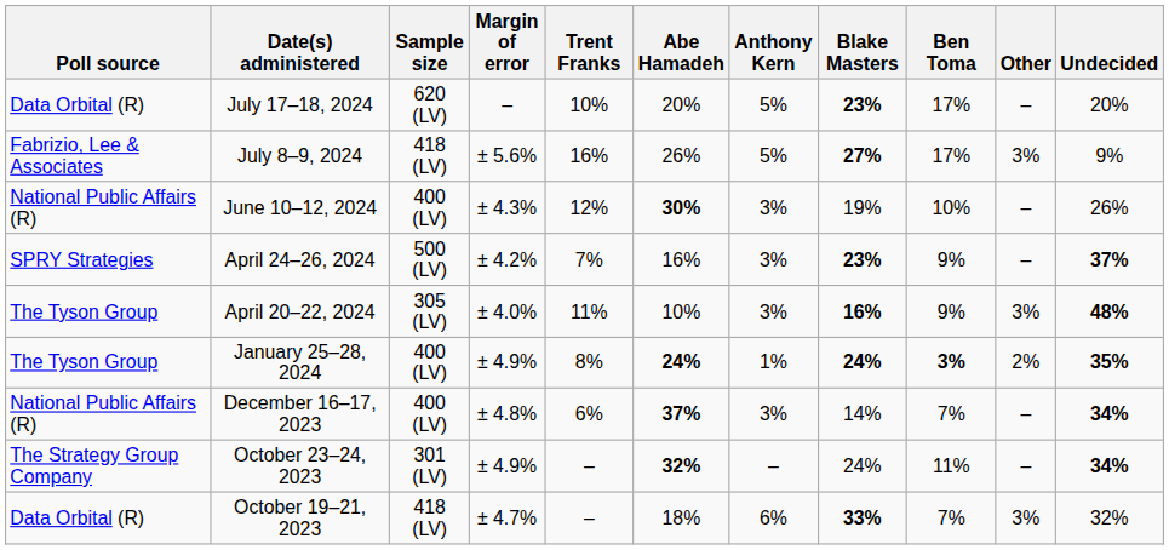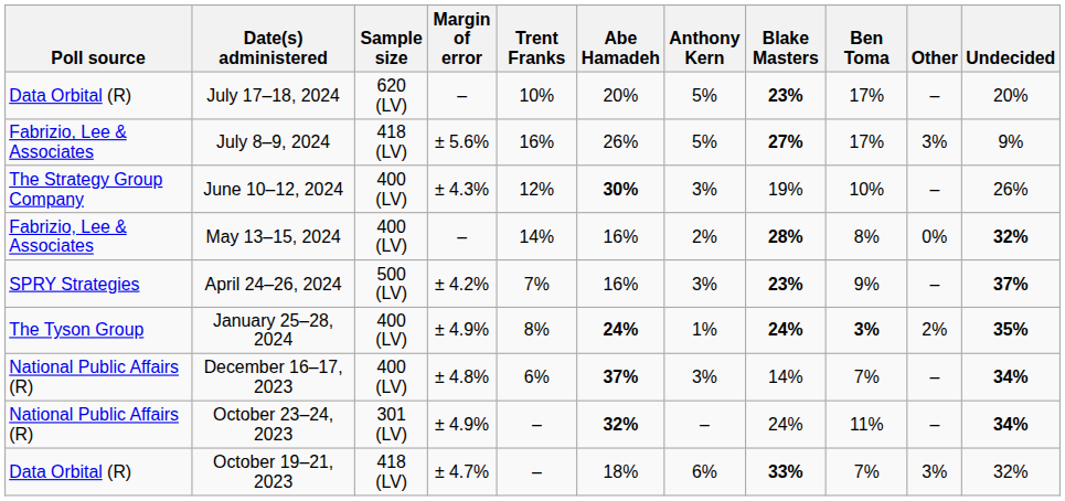June 10–12, 2024 | Poll source: National Public Affairs (R) -> The Strategy Group Company
+ row: Fabrizio, Lee & Associates | May 13–15, 2024 | 400 (LV) | – | 14% | 16% | 2% | 28% | 8% | 0% | 32%
- row: The Tyson Group | April 20–22, 2024 | 305 (LV) | ± 4.0% | 11% | 10% | 3% | 16% | 9% | 3% | 48%
October 23–24, 2023 | Poll source: The Strategy Group Company -> National Public Affairs (R)
